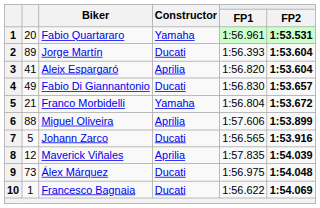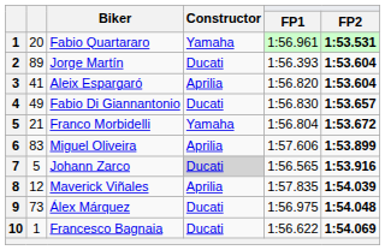Miguel Oliveira | column 2: 88 -> 83
Johann Zarco | Constructor: no background -> lightgrey background
